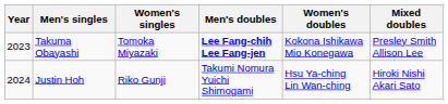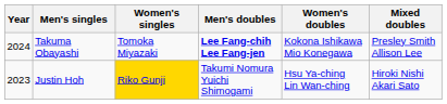Takuma Obayashi | Year: 2023 -> 2024
Justin Hoh | Year: 2024 -> 2023
Justin Hoh | Women's singles: no background -> gold background
